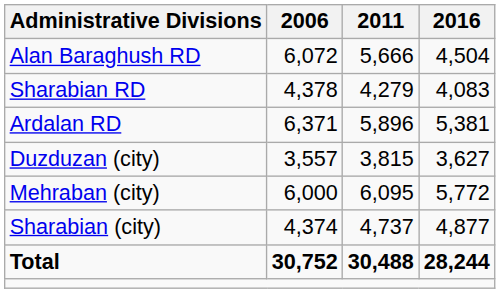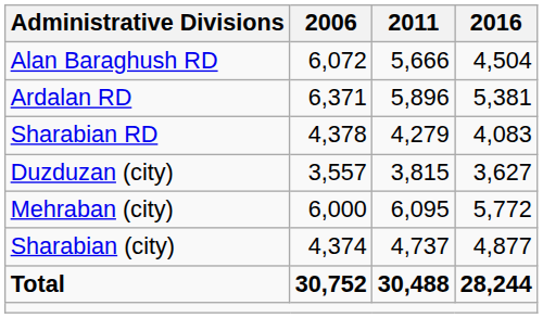rows swapped: Ardalan RD <-> Sharabian RD
